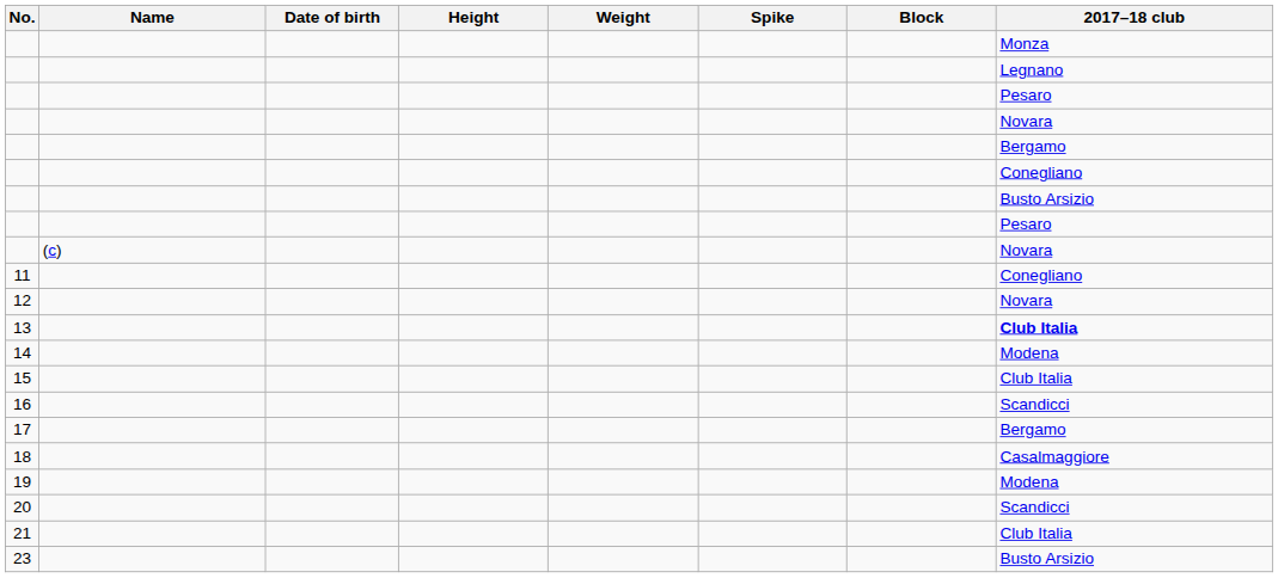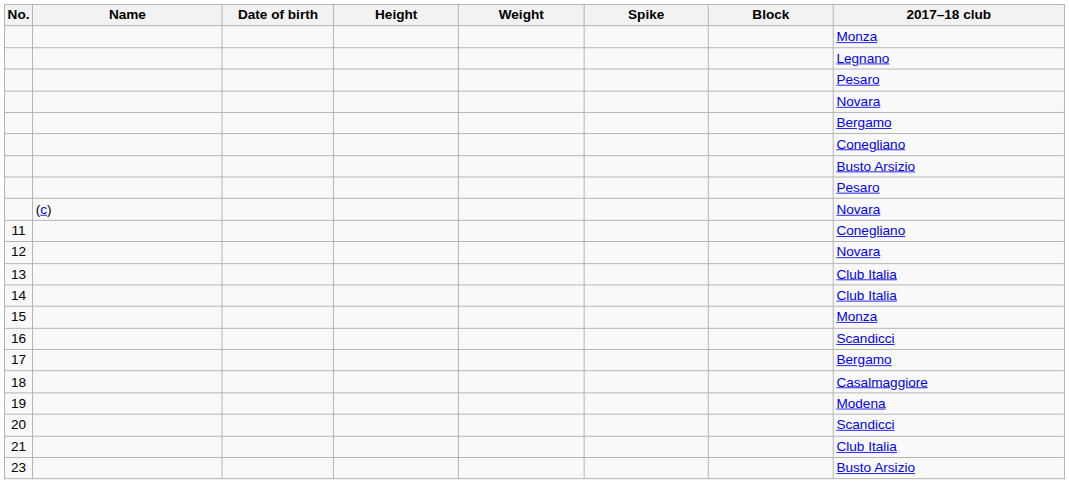13 | 2017–18 club: bold -> normal
14 | 2017–18 club: Modena -> Club Italia
15 | 2017–18 club: Club Italia -> Monza
